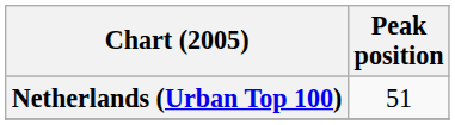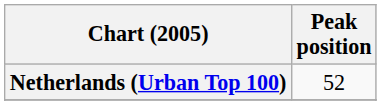Netherlands (Urban Top 100) | Peak position: 51 -> 52
